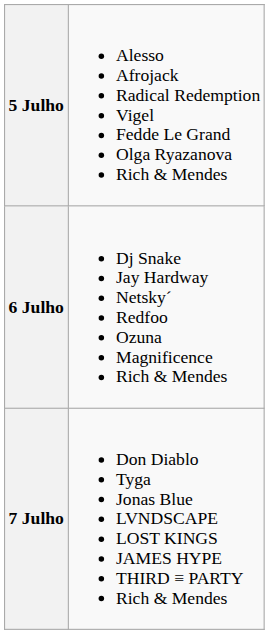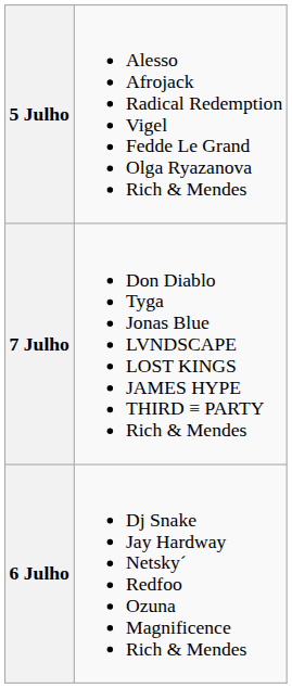rows swapped: 6 Julho <-> 7 Julho
